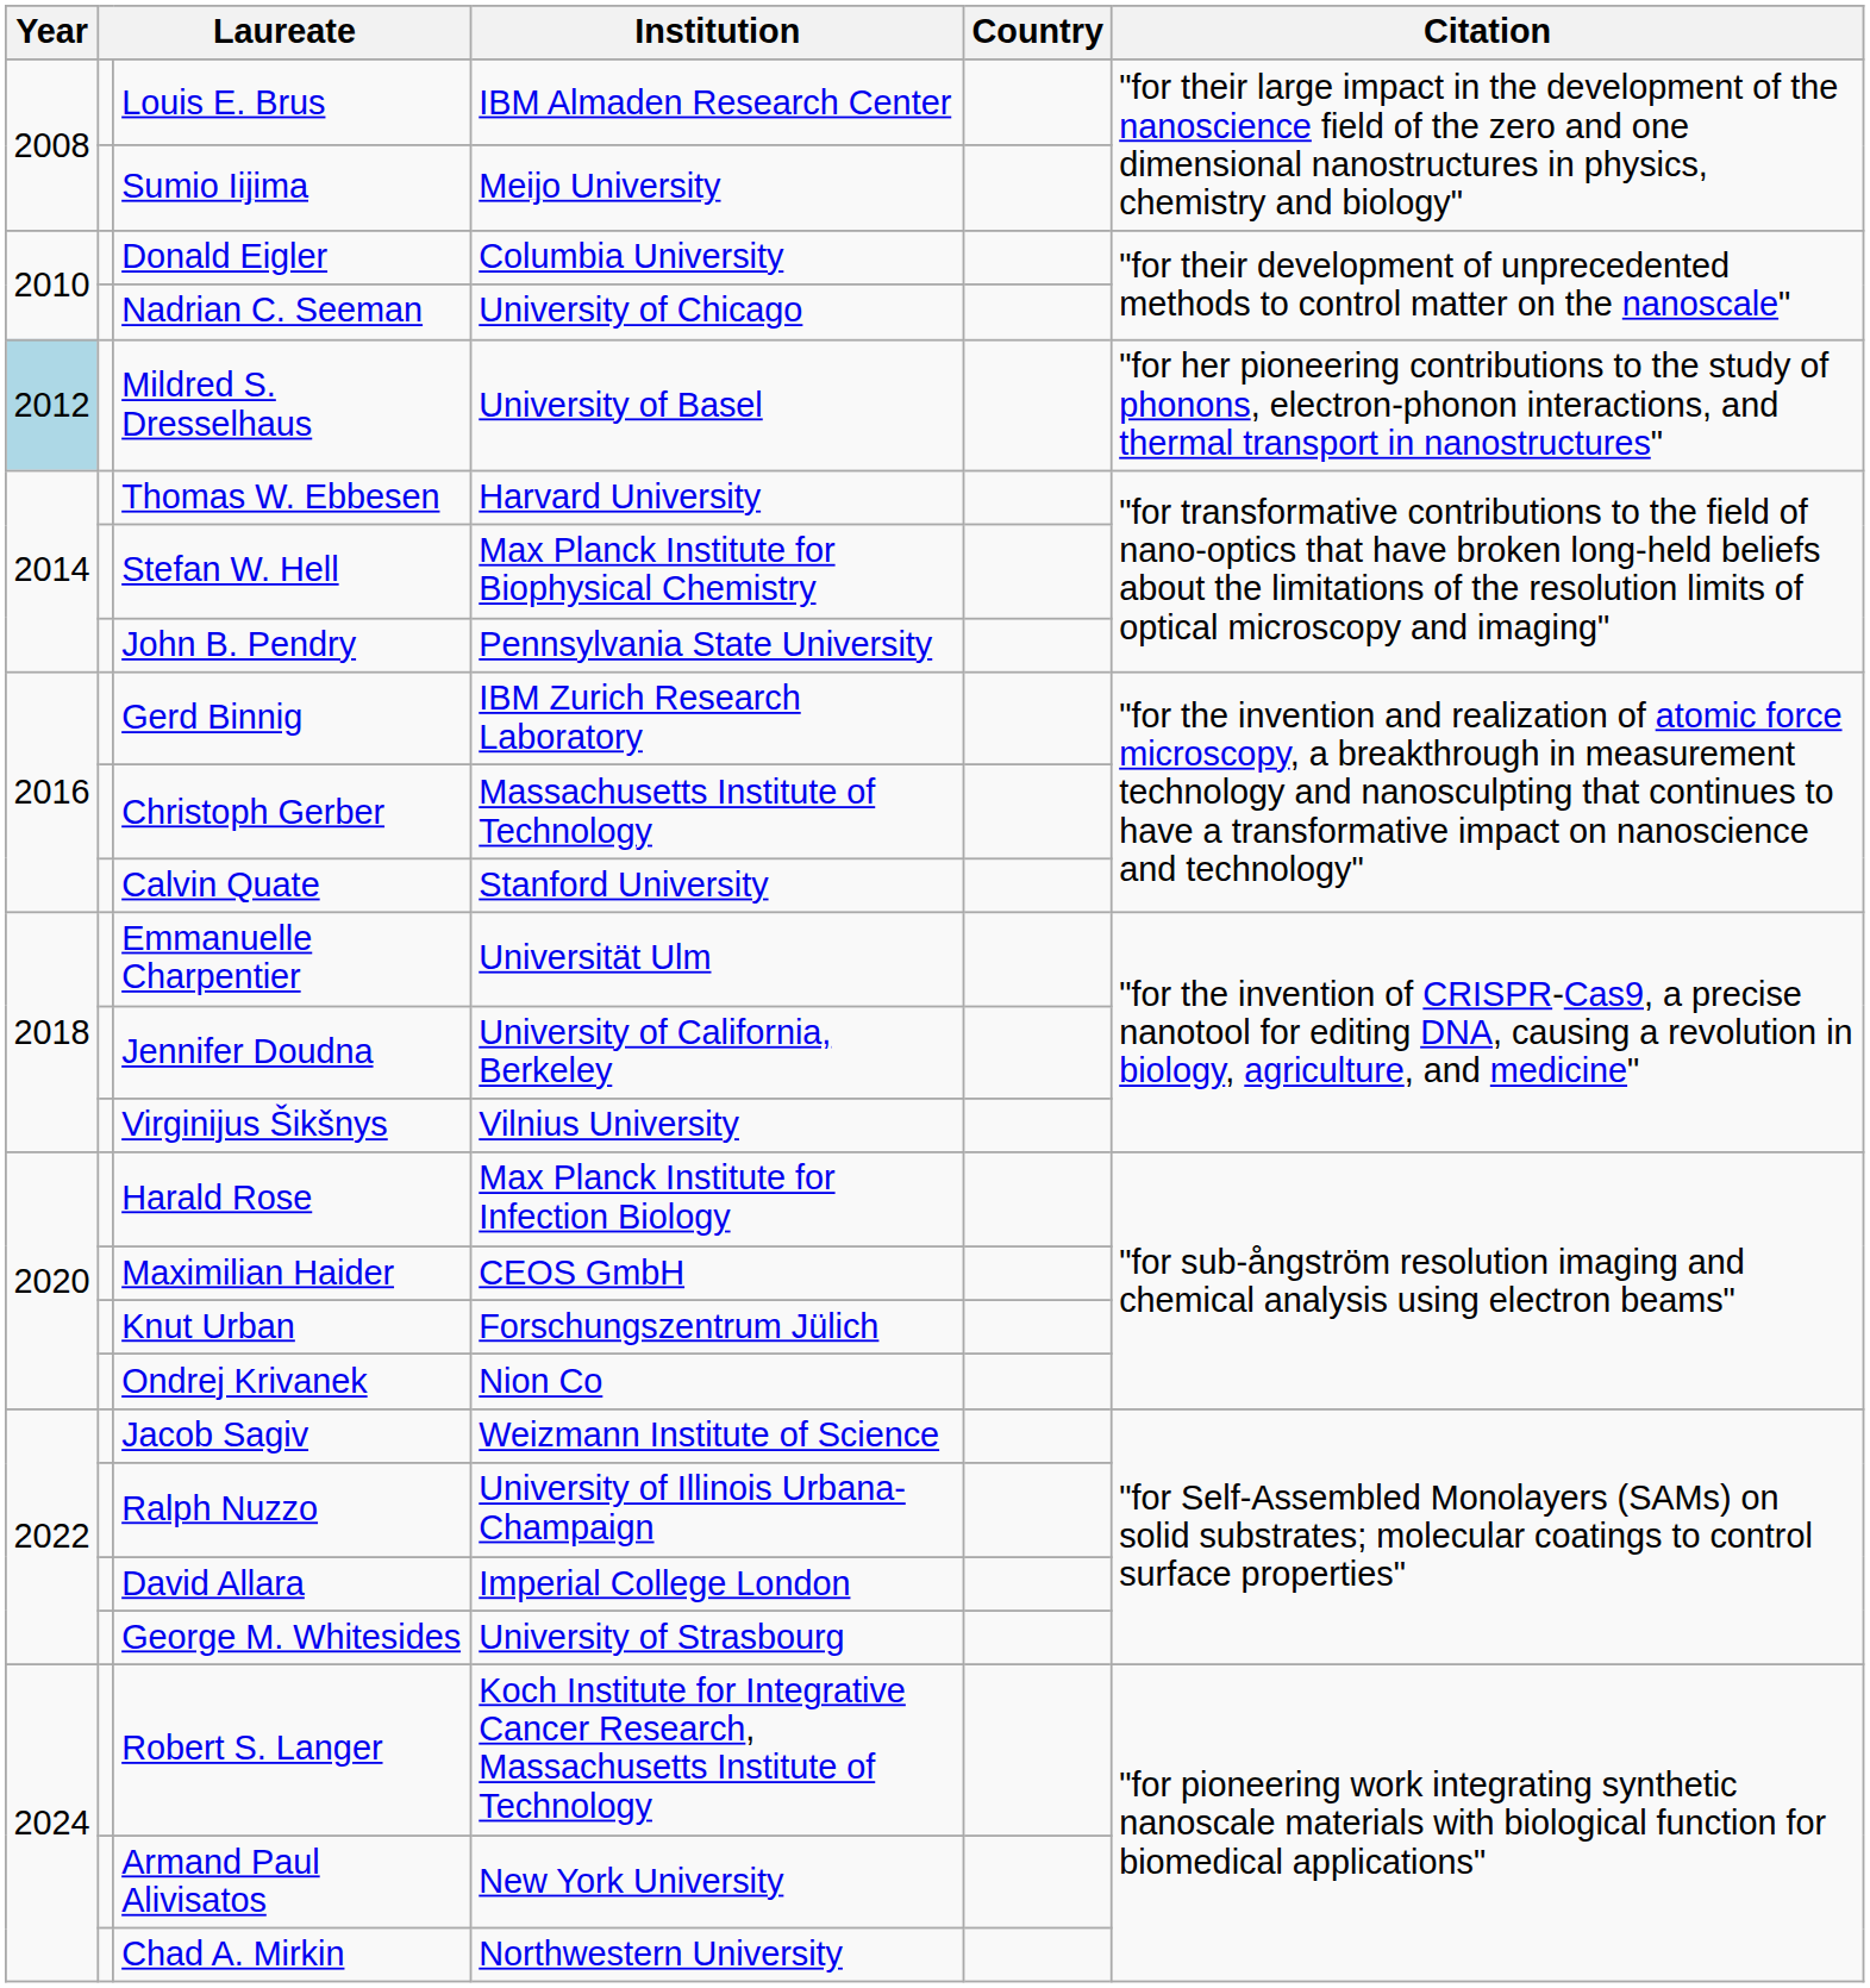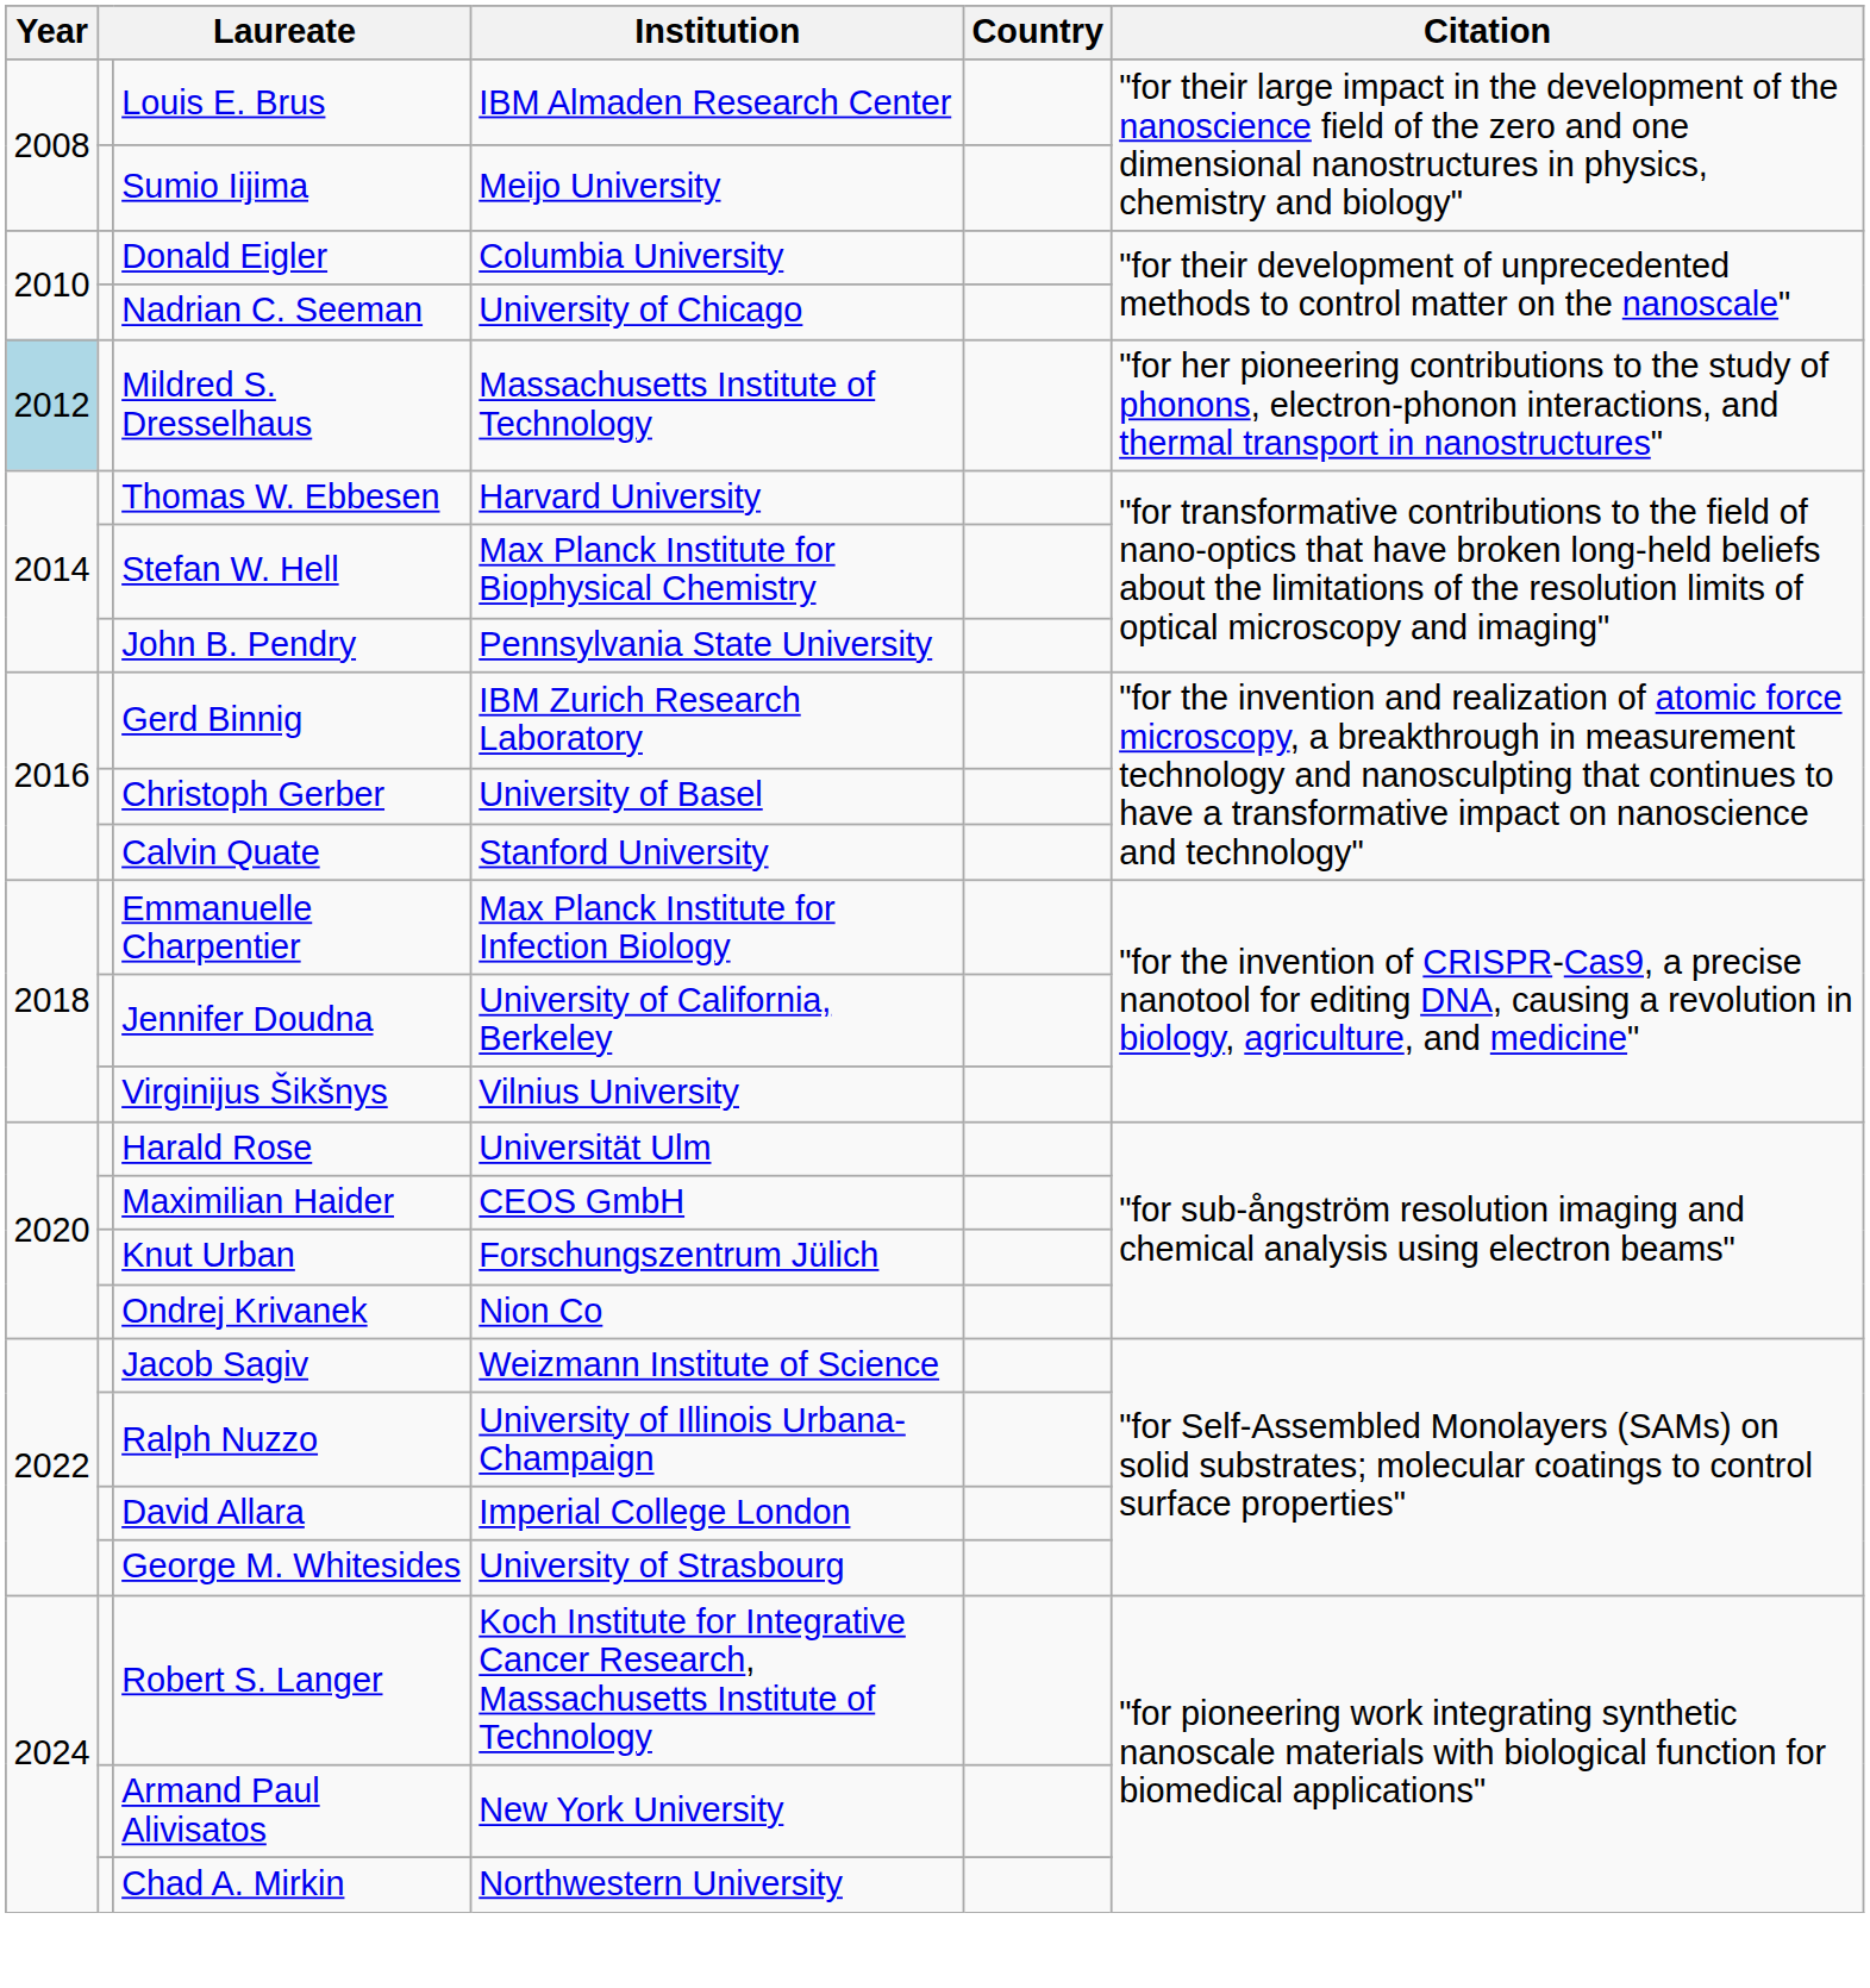Mildred S. Dresselhaus | Institution: University of Basel -> Massachusetts Institute of Technology
Christoph Gerber | Institution: Massachusetts Institute of Technology -> University of Basel
Emmanuelle Charpentier | Institution: Universität Ulm -> Max Planck Institute for Infection Biology
Harald Rose | Institution: Max Planck Institute for Infection Biology -> Universität Ulm
